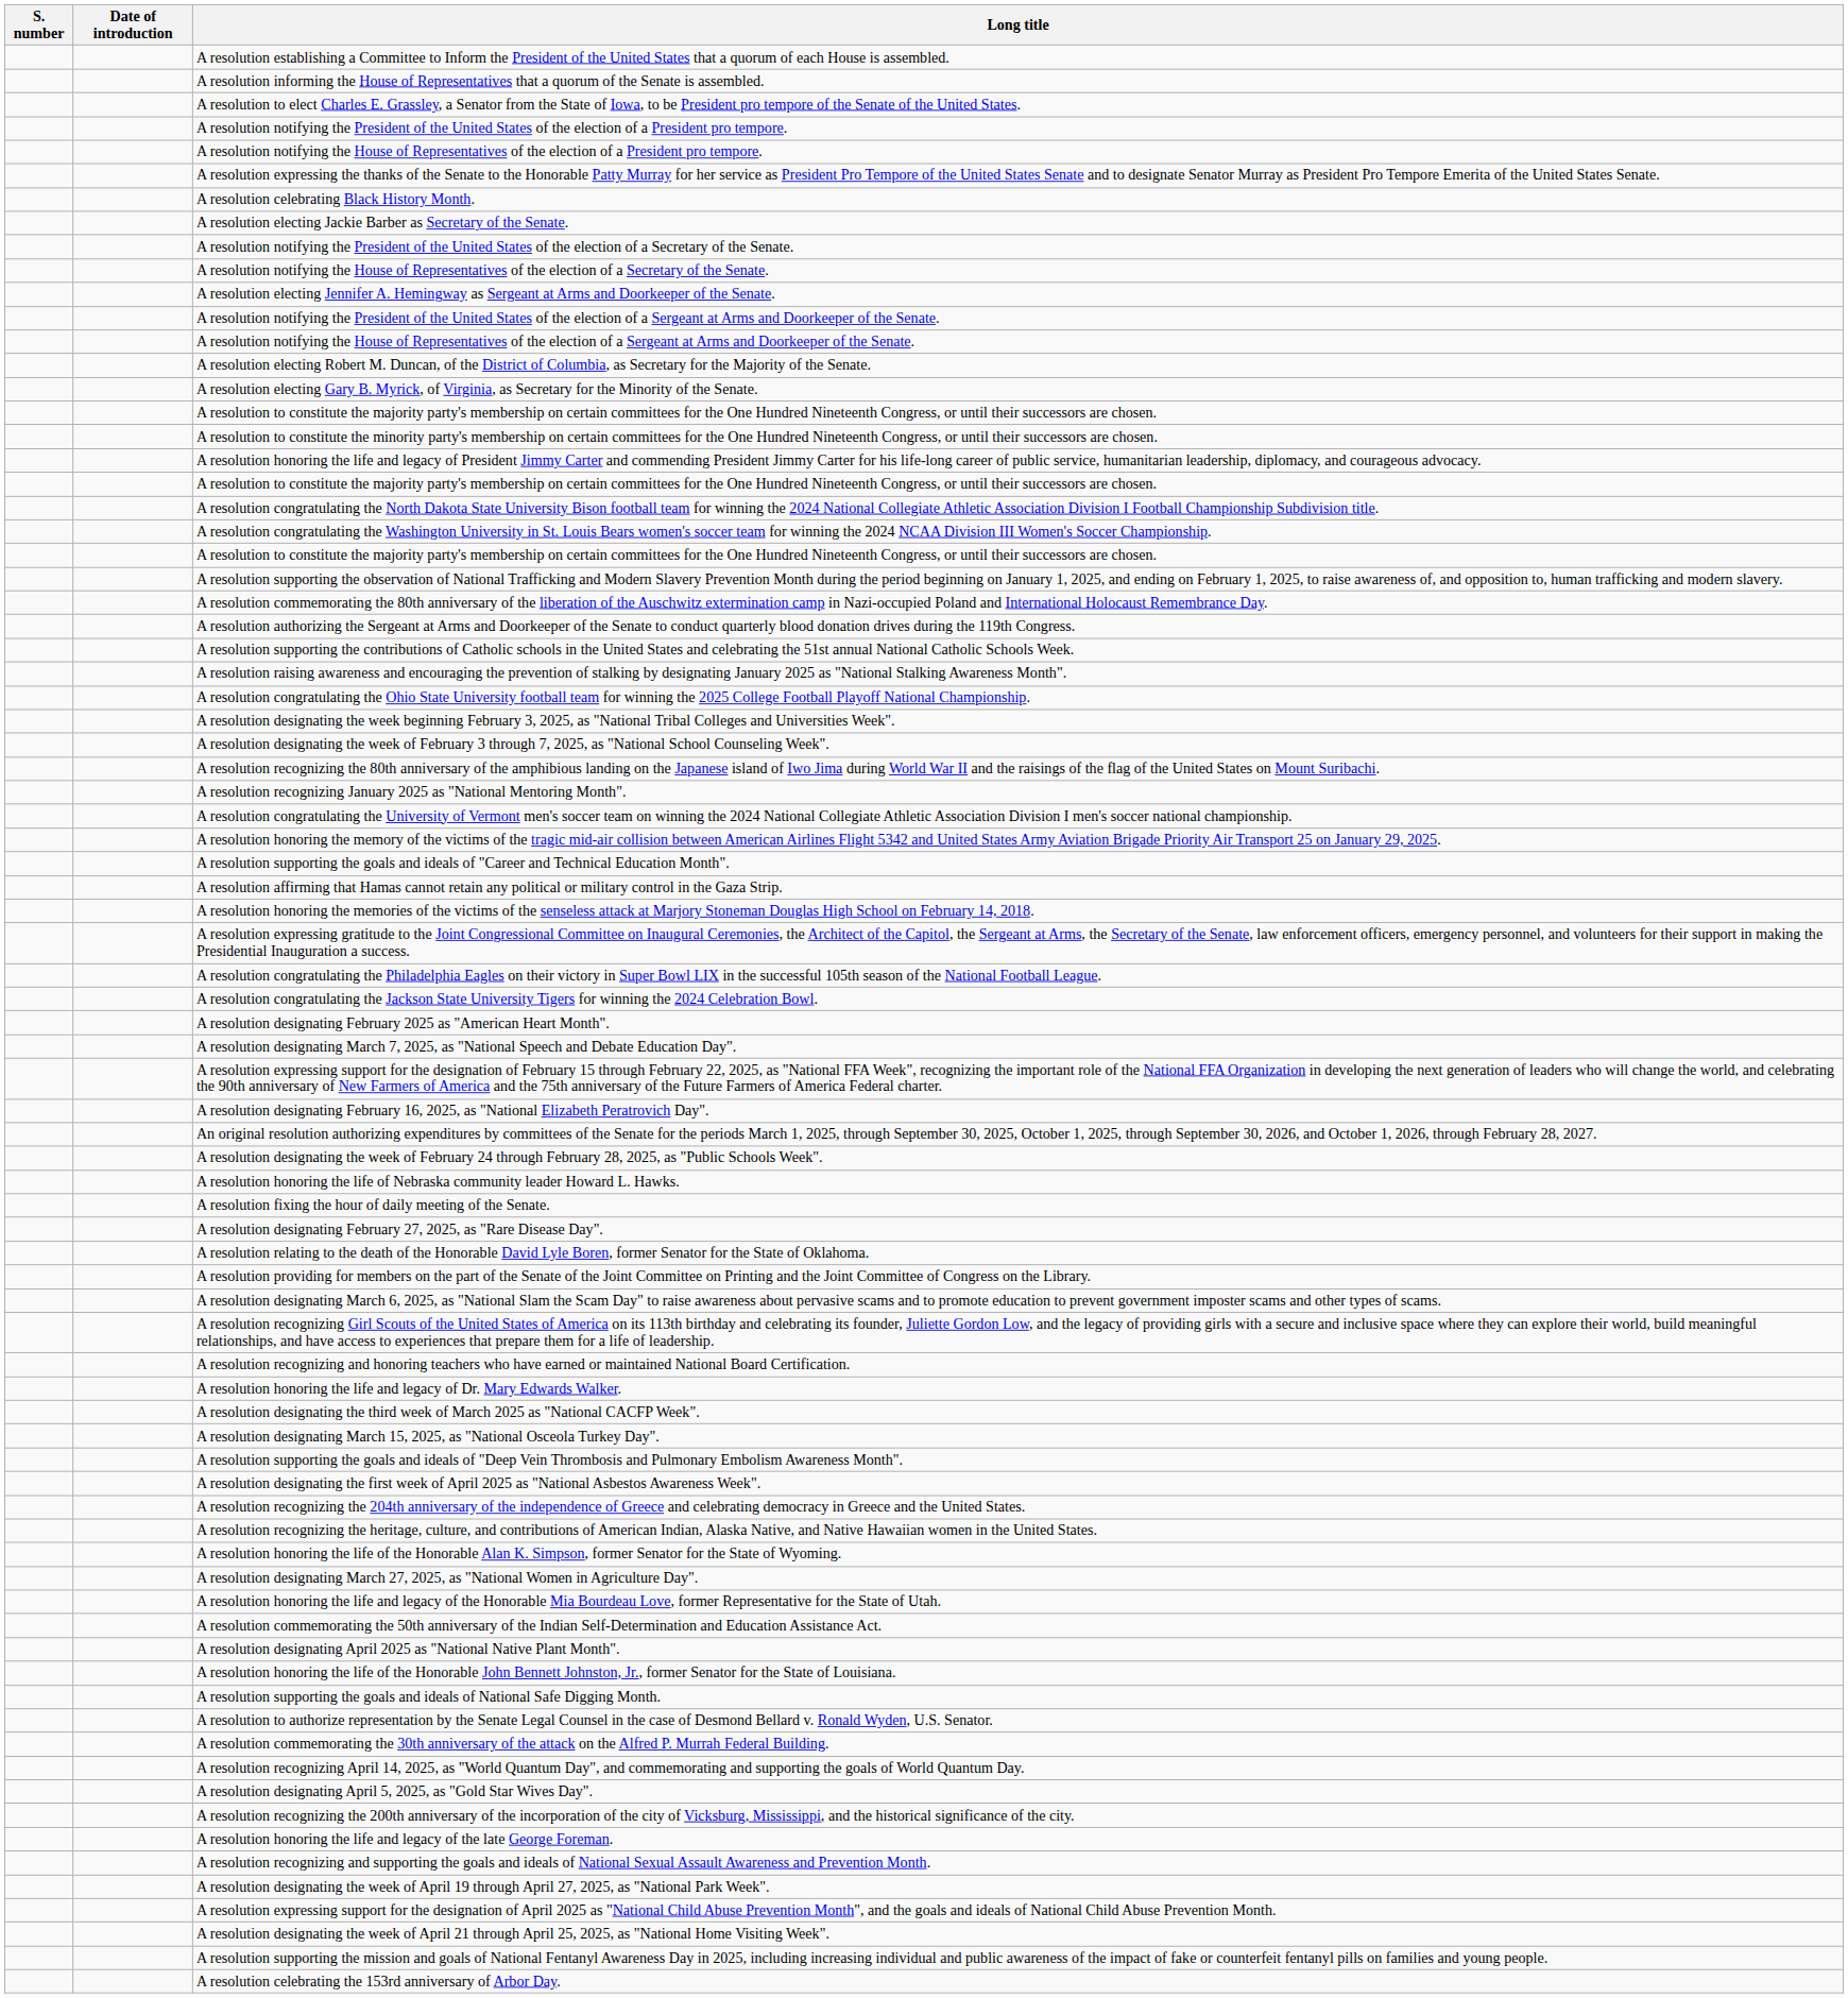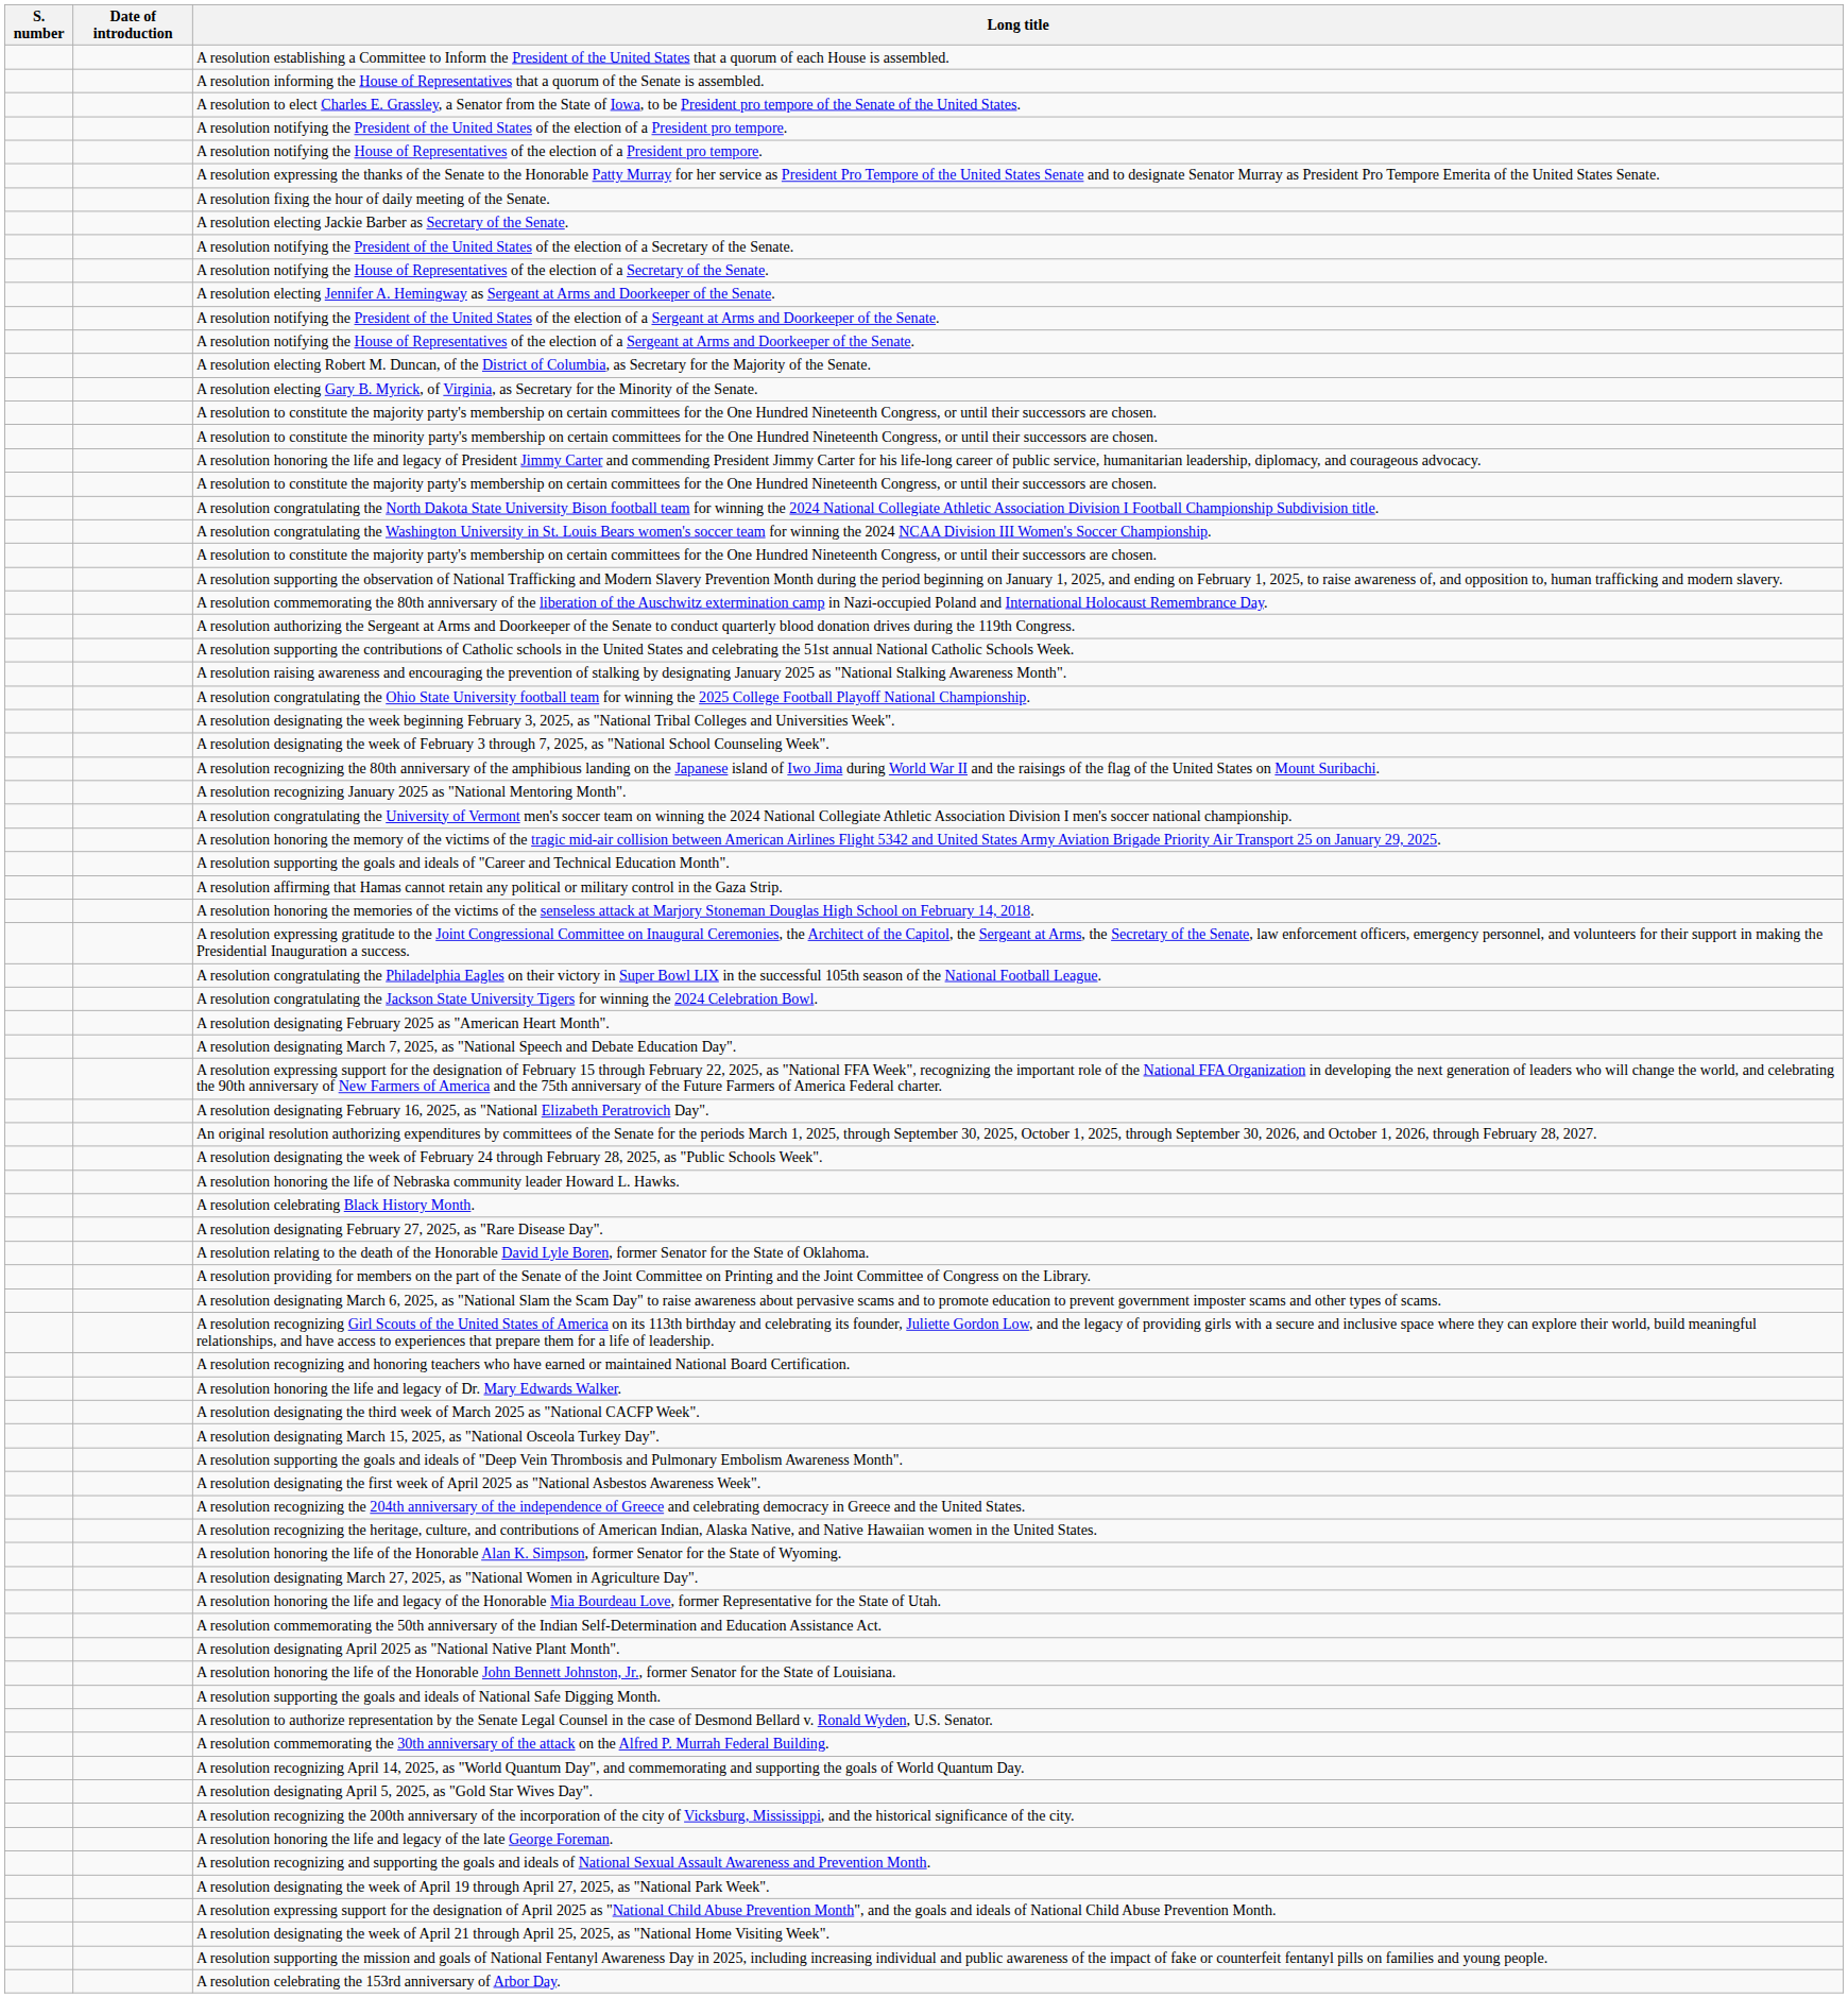rows swapped: A resolution fixing the hour of daily meeting of the Senate. <-> A resolution celebrating Black History Month.
